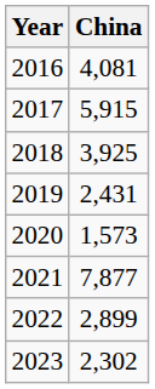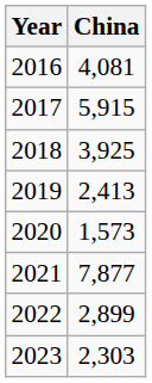2019 | China: 2,431 -> 2,413
2023 | China: 2,302 -> 2,303
